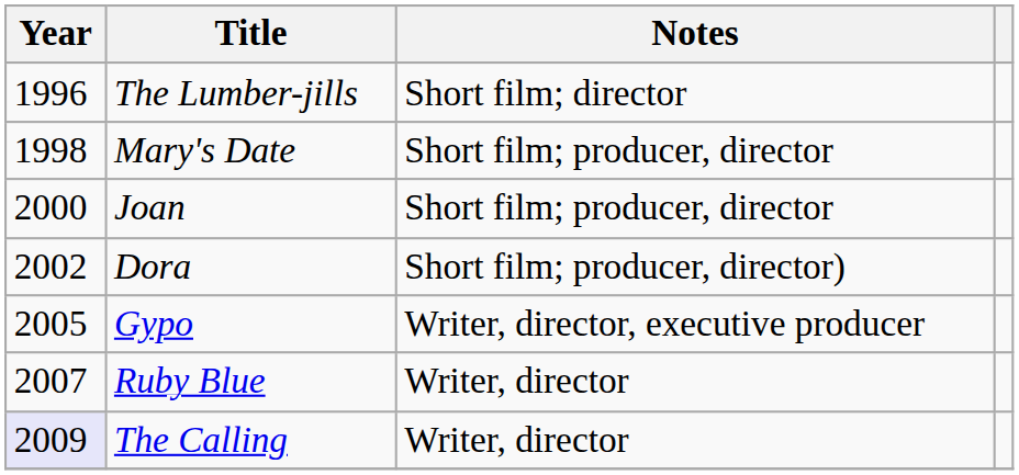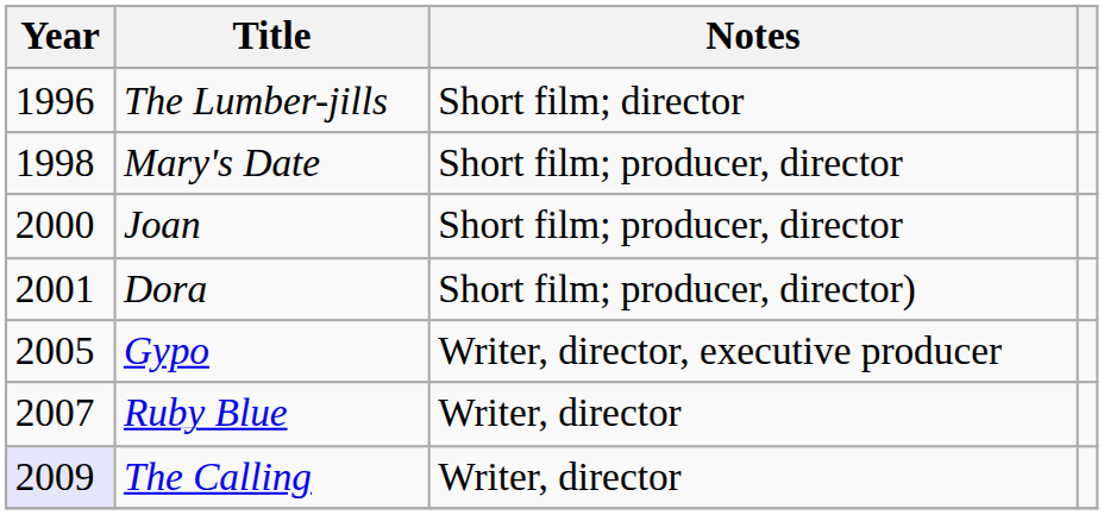Dora | Year: 2002 -> 2001
